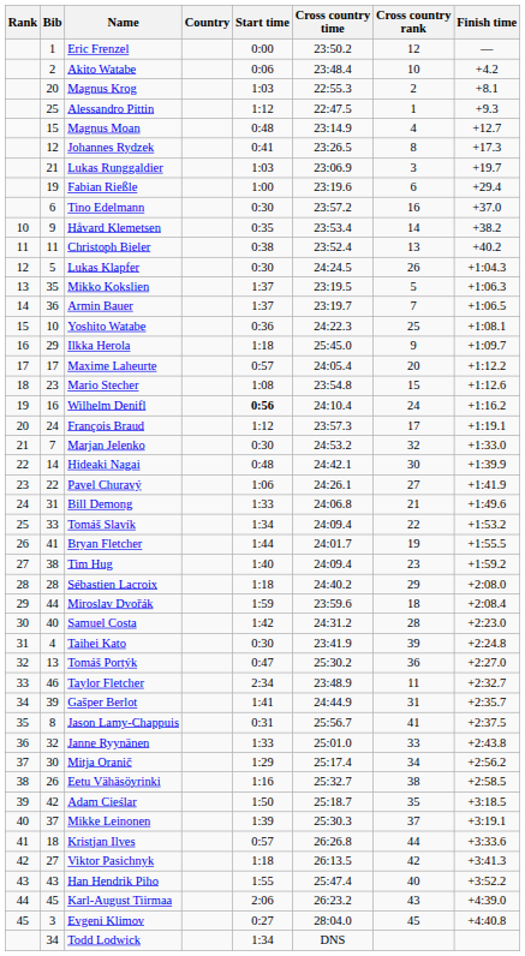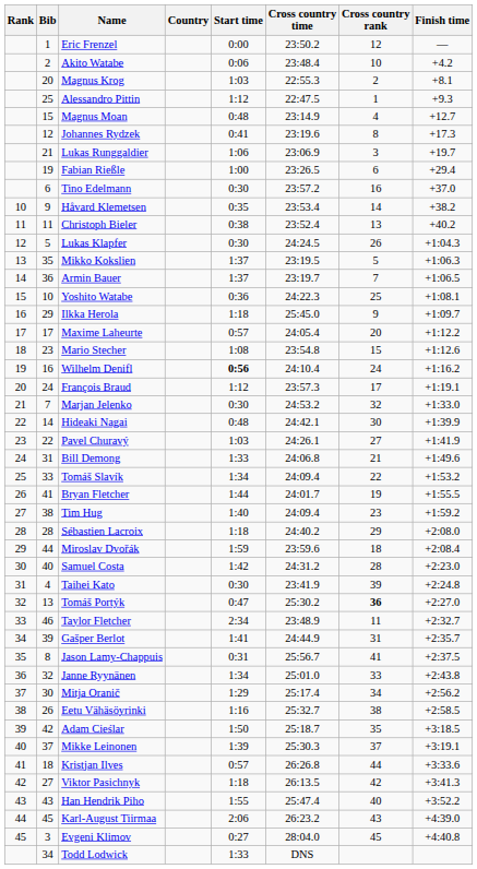Johannes Rydzek | Cross country time: 23:26.5 -> 23:19.6
Lukas Runggaldier | Start time: 1:03 -> 1:06
Fabian Rießle | Cross country time: 23:19.6 -> 23:26.5
Pavel Churavý | Start time: 1:06 -> 1:03
Tomáš Portýk | Cross country rank: normal -> bold
Janne Ryynänen | Start time: 1:33 -> 1:34
Todd Lodwick | Start time: 1:34 -> 1:33
